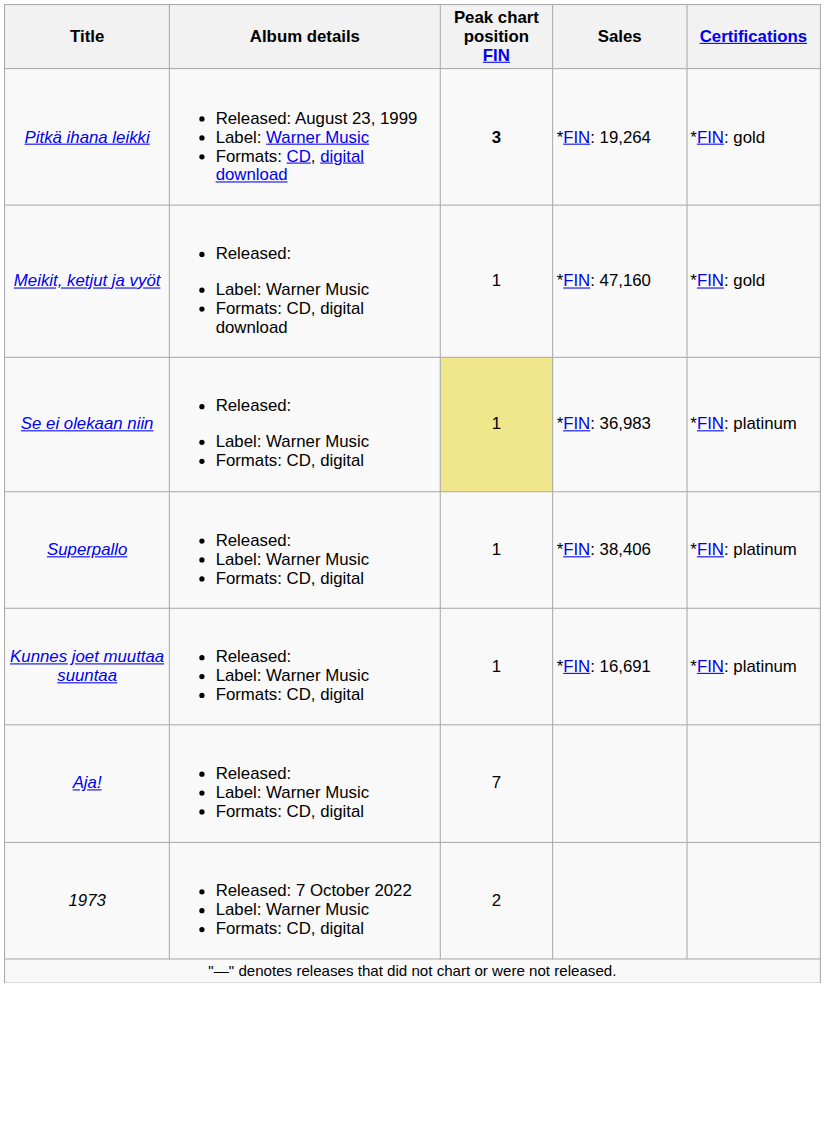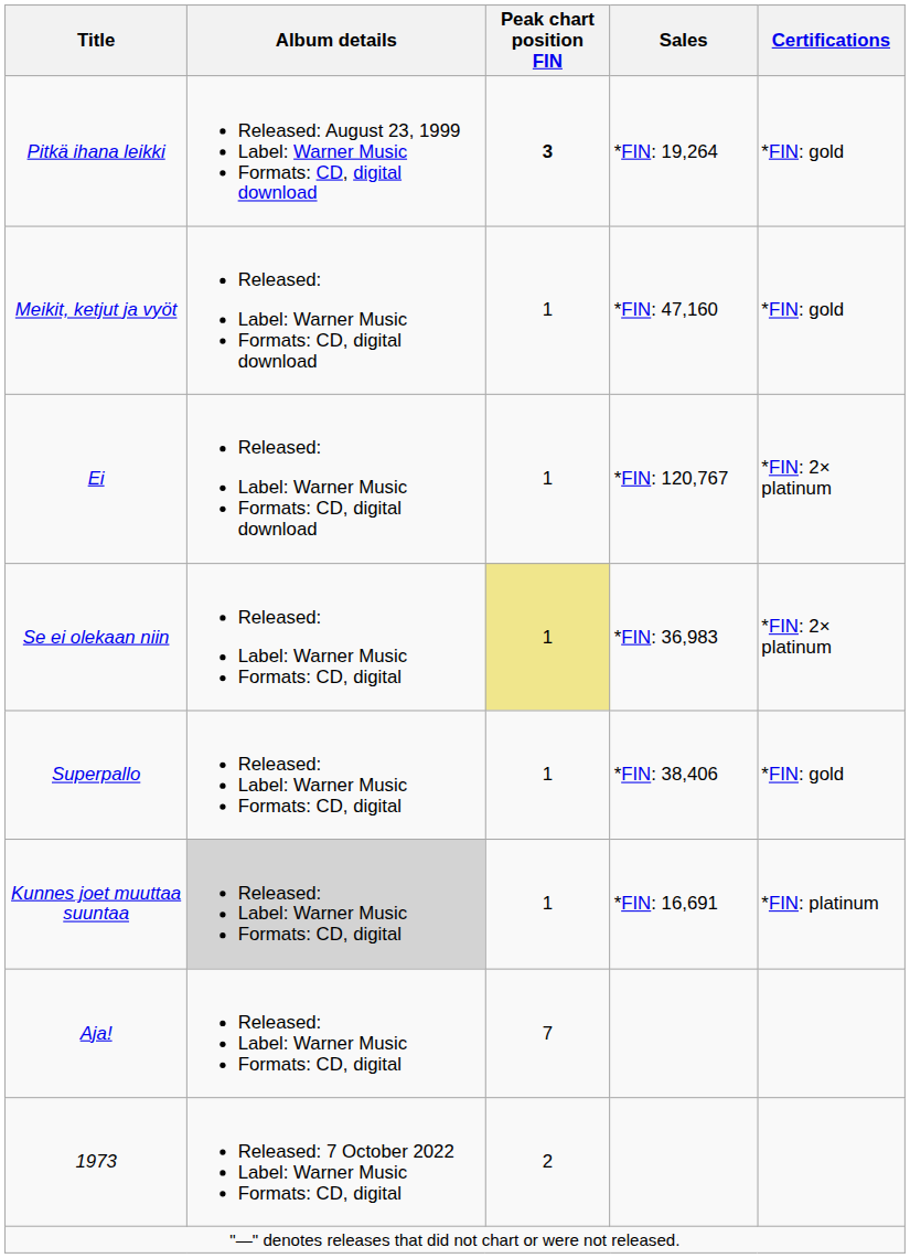+ row: Ei | Released: Label: Warner Music Formats: CD, digital download | 1 | *FIN: 120,767 | *FIN: 2× platinum
Se ei olekaan niin | Certifications: *FIN: platinum -> *FIN: 2× platinum
Superpallo | Certifications: *FIN: platinum -> *FIN: gold
Kunnes joet muuttaa suuntaa | Album details: no background -> lightgrey background
